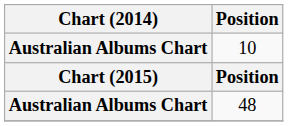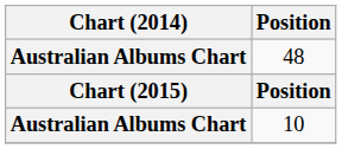rows swapped: 10 <-> 48
